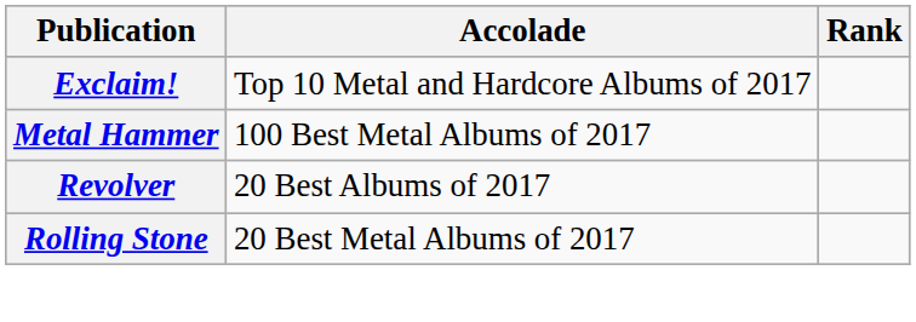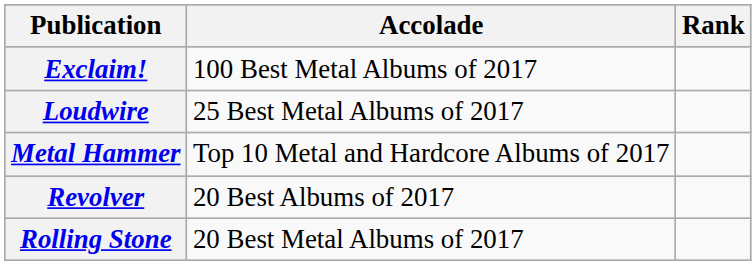Exclaim! | Accolade: Top 10 Metal and Hardcore Albums of 2017 -> 100 Best Metal Albums of 2017
+ row: Loudwire | 25 Best Metal Albums of 2017
Metal Hammer | Accolade: 100 Best Metal Albums of 2017 -> Top 10 Metal and Hardcore Albums of 2017
